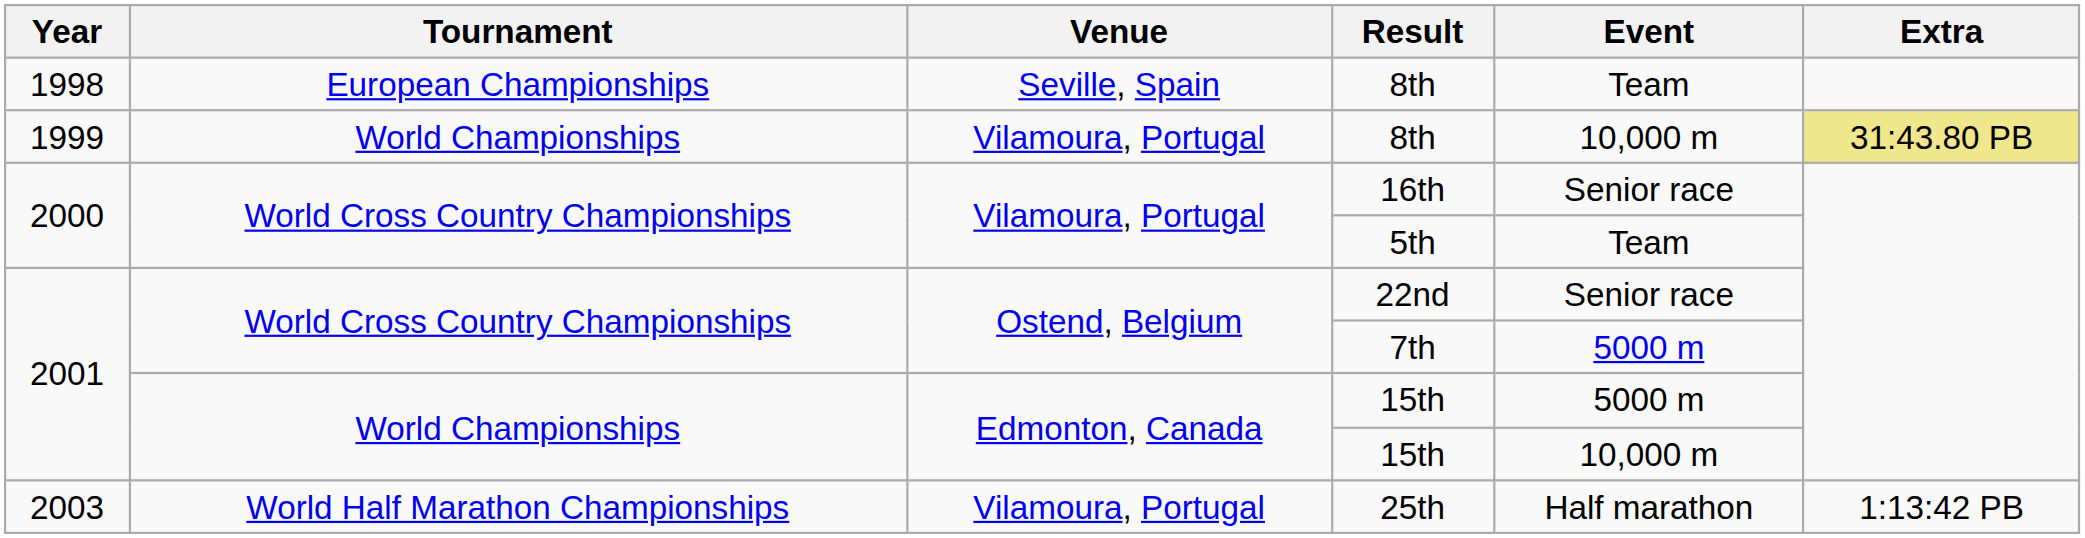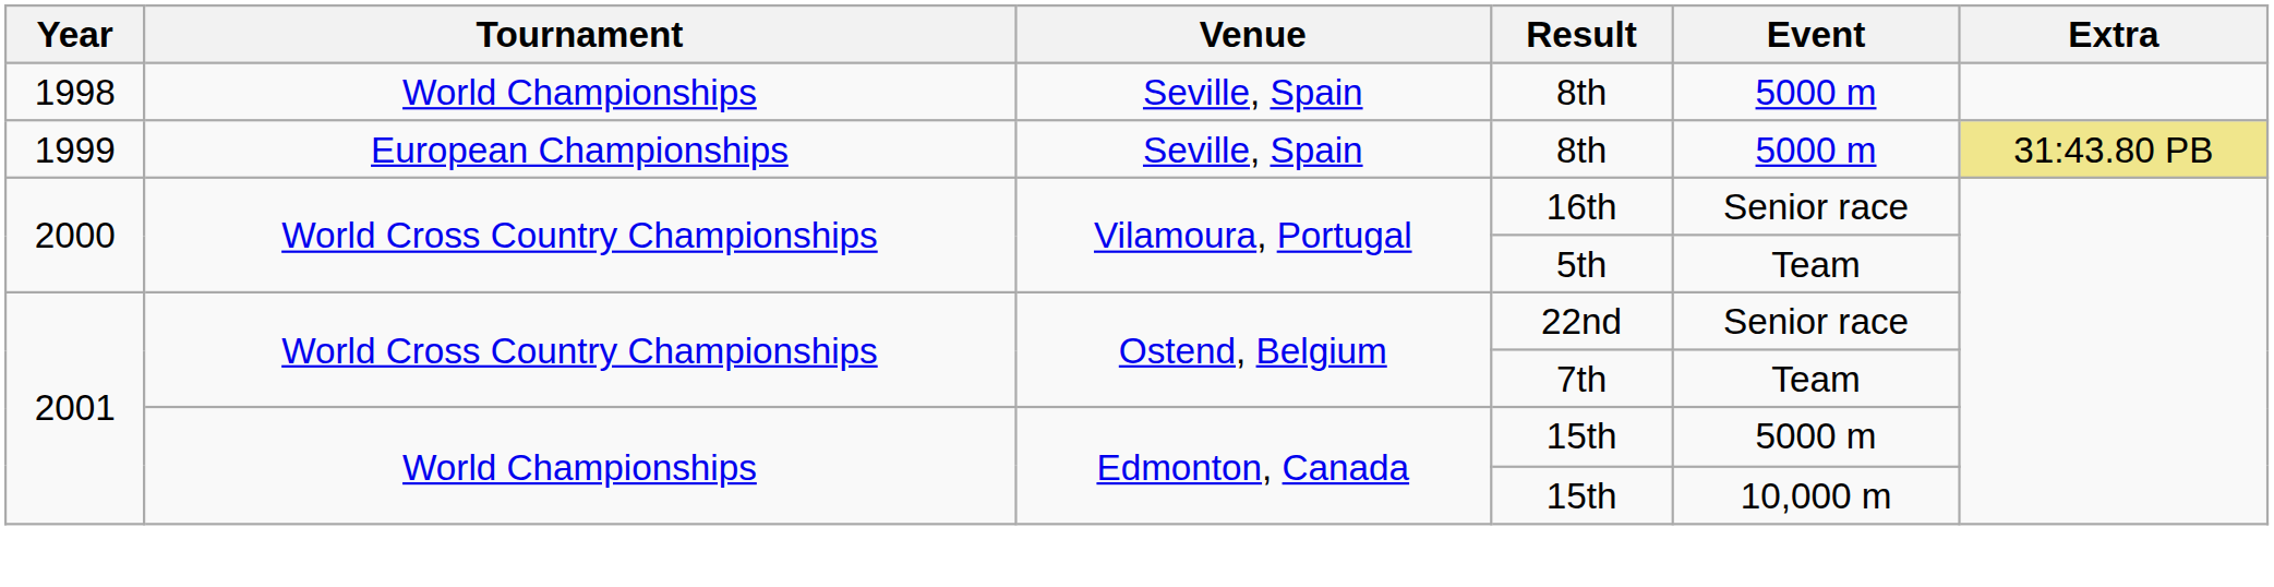1998 / 8th | Tournament: European Championships -> World Championships
1998 / 8th | Event: Team -> 5000 m
1999 / 8th | Tournament: World Championships -> European Championships
1999 / 8th | Venue: Vilamoura, Portugal -> Seville, Spain
1999 / 8th | Event: 10,000 m -> 5000 m
7th | Event: 5000 m -> Team
- row: 2003 | World Half Marathon Championships | Vilamoura, Portugal | 25th | Half marathon | 1:13:42 PB
